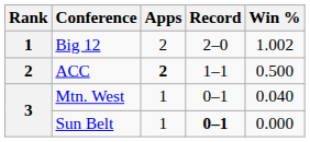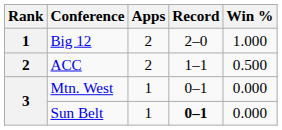Big 12 | Win %: 1.002 -> 1.000
ACC | Apps: bold -> normal
Mtn. West | Win %: 0.040 -> 0.000
